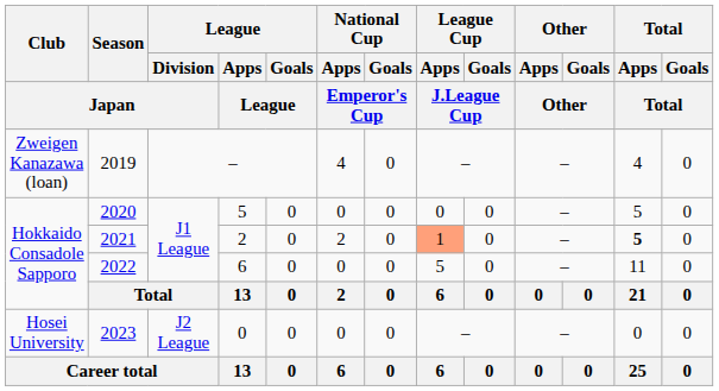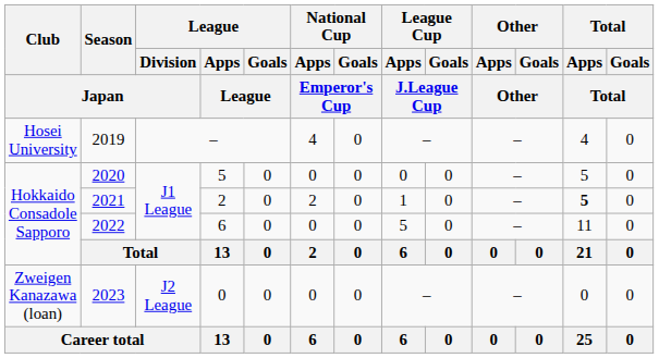2019 | Club / Japan: Zweigen Kanazawa (loan) -> Hosei University
2021 | League Cup / Apps / J.League Cup: lightsalmon background -> no background
2023 | Club / Japan: Hosei University -> Zweigen Kanazawa (loan)
